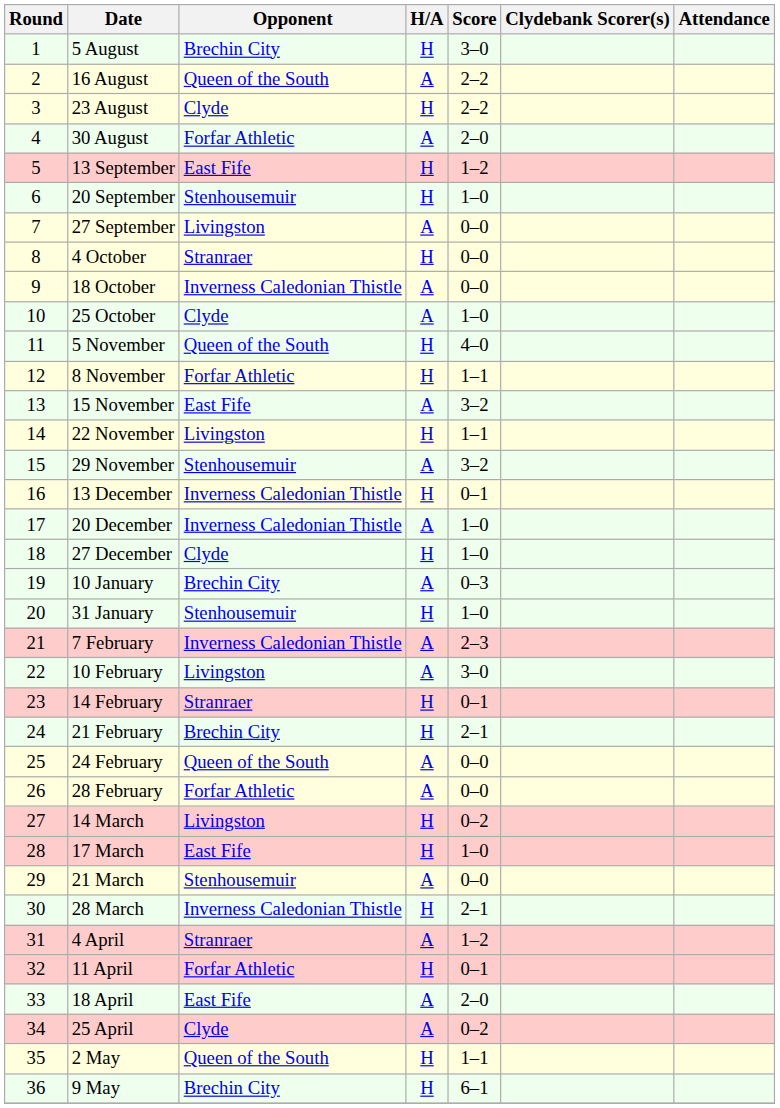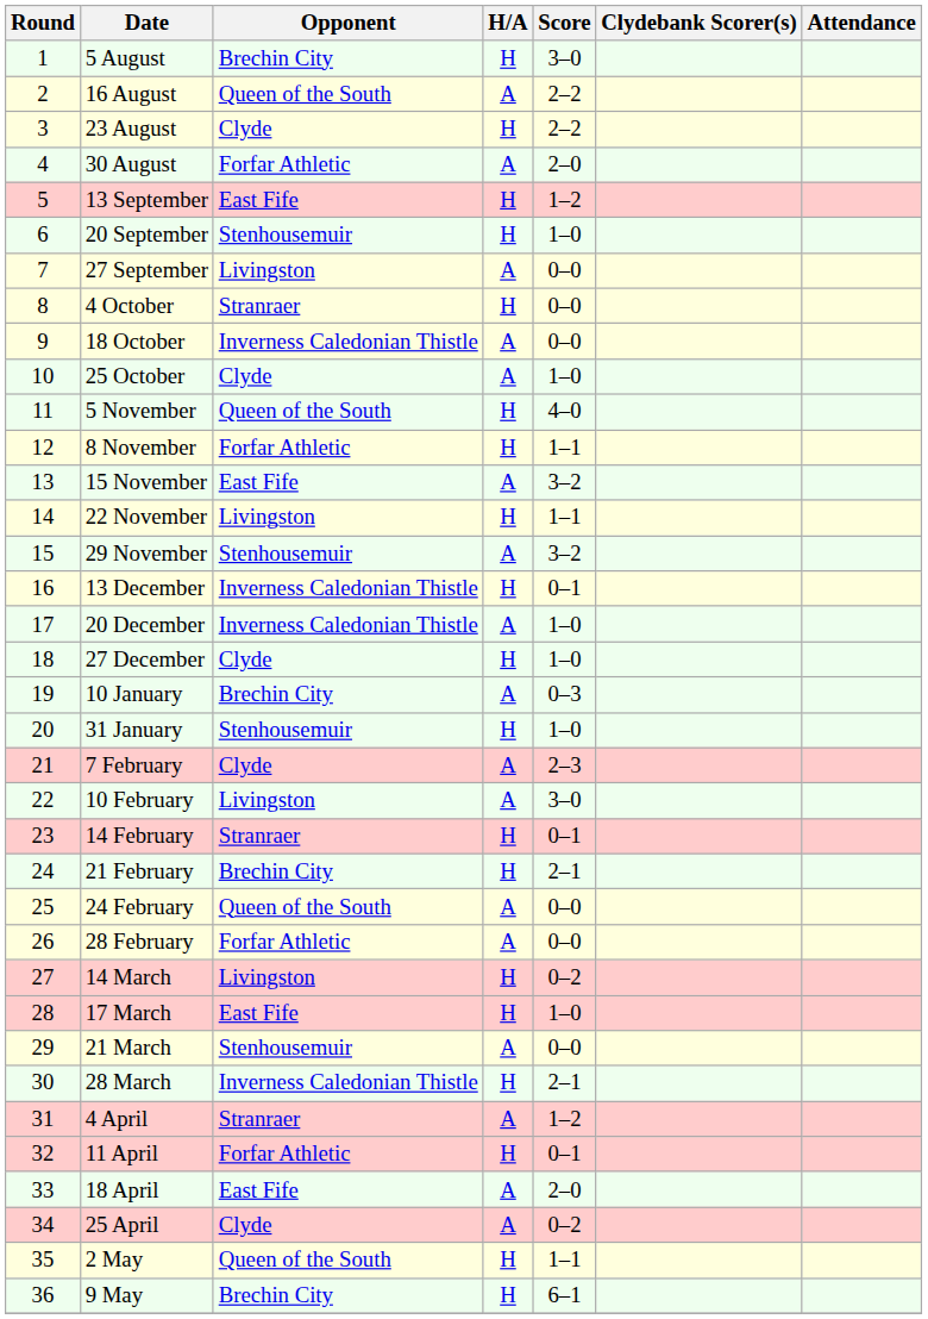7 February | Opponent: Inverness Caledonian Thistle -> Clyde
